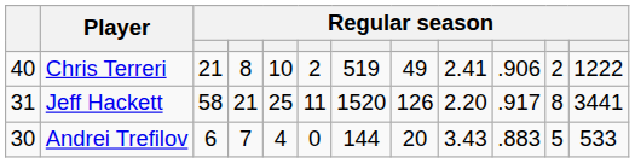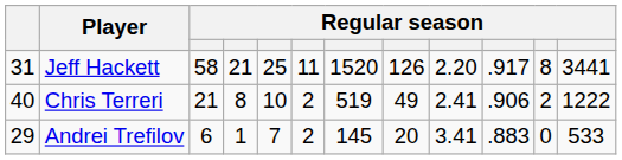rows swapped: Jeff Hackett <-> Chris Terreri
Andrei Trefilov | column 1: 30 -> 29
Andrei Trefilov | column 4: 7 -> 1
Andrei Trefilov | column 5: 4 -> 7
Andrei Trefilov | column 6: 0 -> 2
Andrei Trefilov | column 7: 144 -> 145
Andrei Trefilov | column 9: 3.43 -> 3.41
Andrei Trefilov | column 11: 5 -> 0
